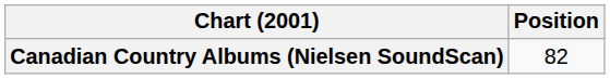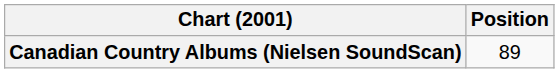Canadian Country Albums (Nielsen SoundScan) | Position: 82 -> 89
